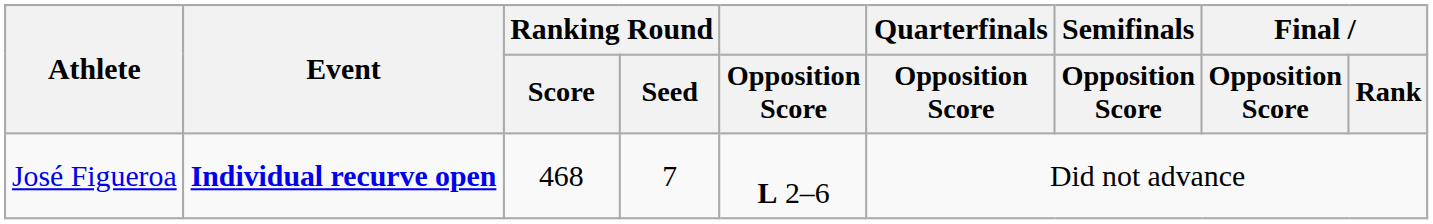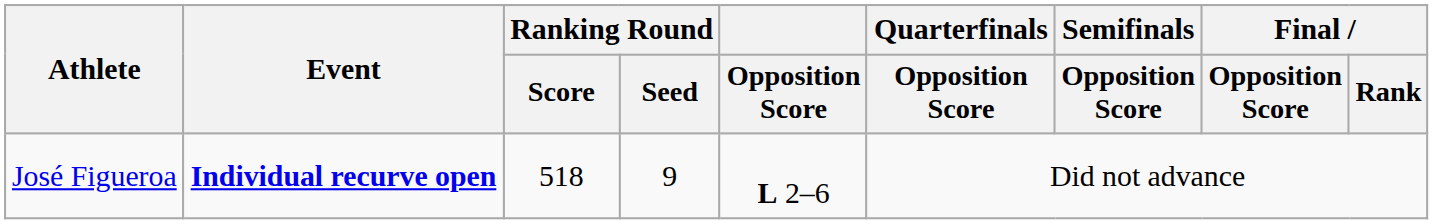José Figueroa | Ranking Round / Score: 468 -> 518
José Figueroa | Ranking Round / Seed: 7 -> 9
